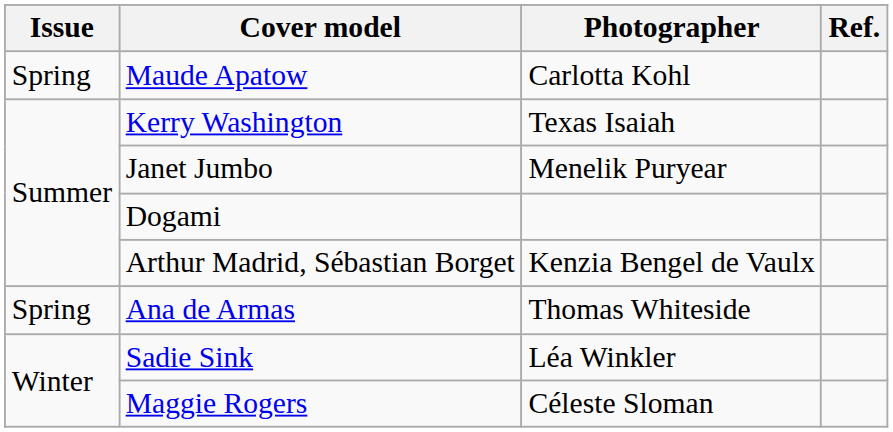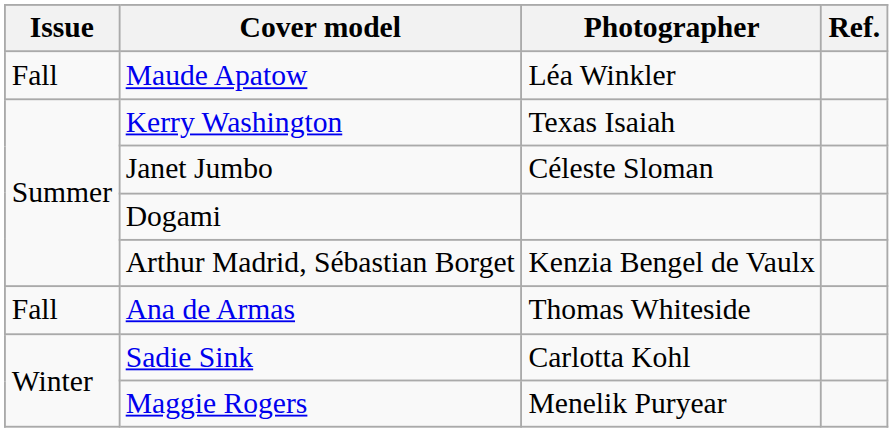Maude Apatow | Issue: Spring -> Fall
Maude Apatow | Photographer: Carlotta Kohl -> Léa Winkler
Janet Jumbo | Photographer: Menelik Puryear -> Céleste Sloman
Ana de Armas | Issue: Spring -> Fall
Sadie Sink | Photographer: Léa Winkler -> Carlotta Kohl
Maggie Rogers | Photographer: Céleste Sloman -> Menelik Puryear
